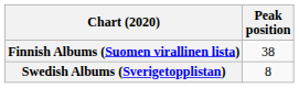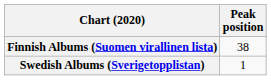Swedish Albums (Sverigetopplistan) | Peak position: 8 -> 1
